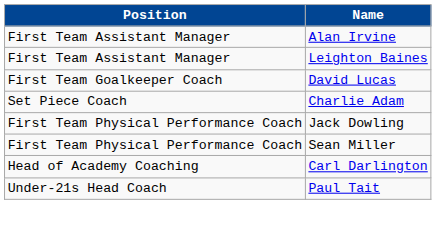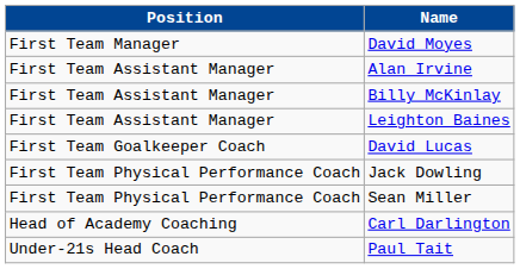+ row: First Team Manager | David Moyes
+ row: First Team Assistant Manager | Billy McKinlay
- row: Set Piece Coach | Charlie Adam
